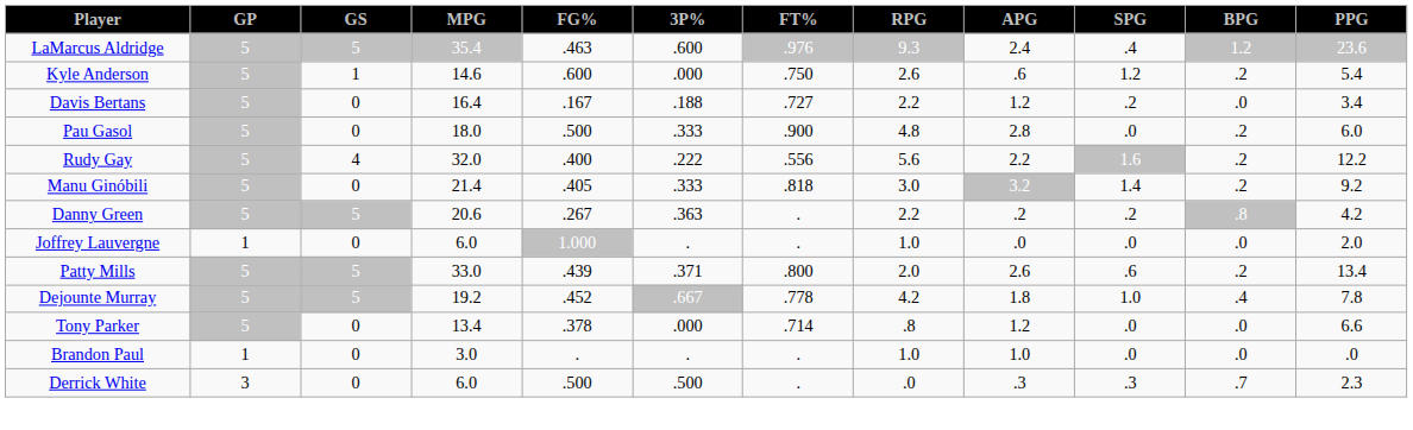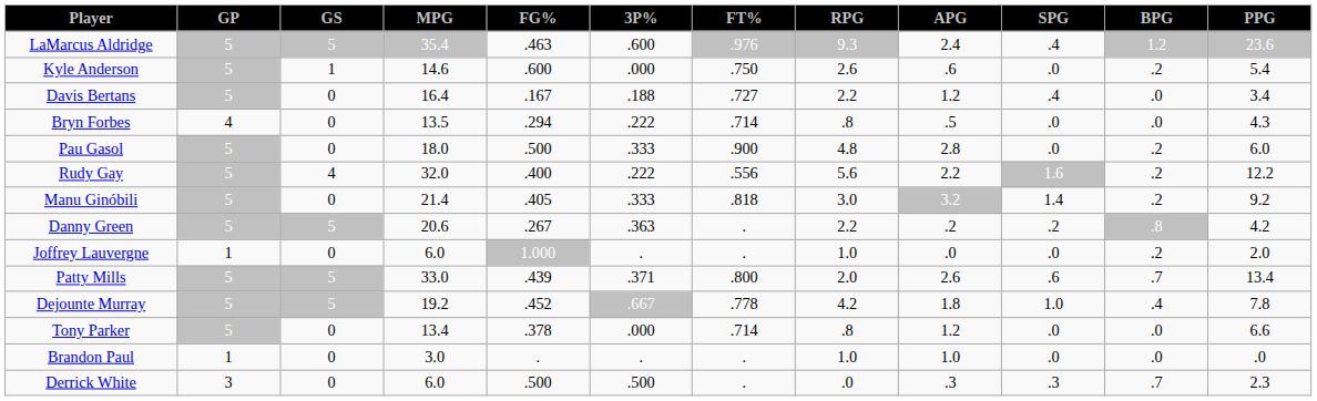Kyle Anderson | SPG: 1.2 -> .0
Davis Bertans | SPG: .2 -> .4
+ row: Bryn Forbes | 4 | 0 | 13.5 | .294 | .222 | .714 | .8 | .5 | .0 | .0 | 4.3
Joffrey Lauvergne | BPG: .0 -> .2
Patty Mills | BPG: .2 -> .7
